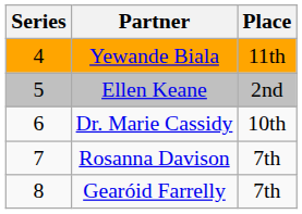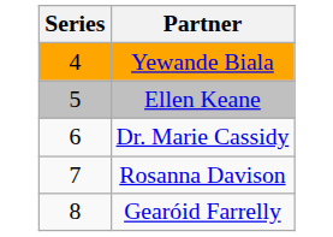- column: Place | 11th | 2nd | 10th | 7th | 7th
